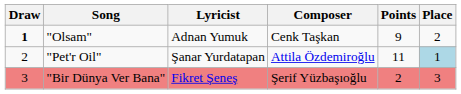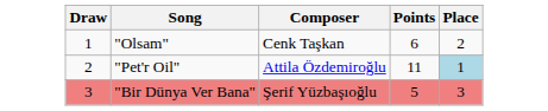- column: Lyricist | Adnan Yumuk | Şanar Yurdatapan | Fikret Şeneş
"Olsam" | Draw: bold -> normal
"Olsam" | Points: 9 -> 6
"Bir Dünya Ver Bana" | Points: 2 -> 5
